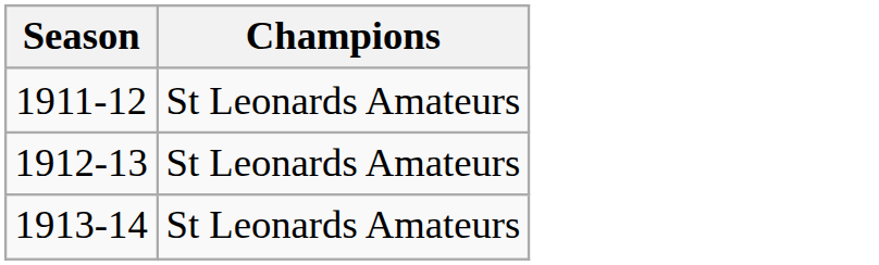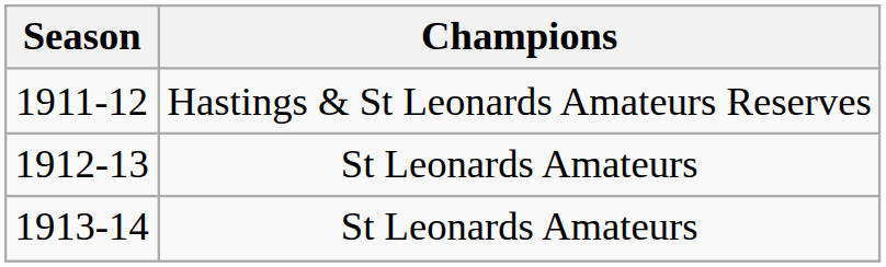1911-12 | Champions: St Leonards Amateurs -> Hastings & St Leonards Amateurs Reserves
